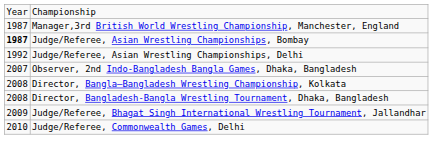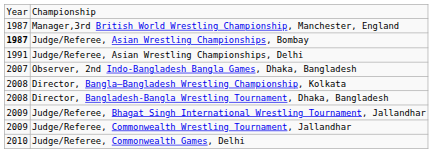Judge/Referee, Asian Wrestling Championships, Delhi | column 1: 1992 -> 1991
+ row: 2009 | Judge/Referee, Commonwealth Wrestling Tournament, Jallandhar
